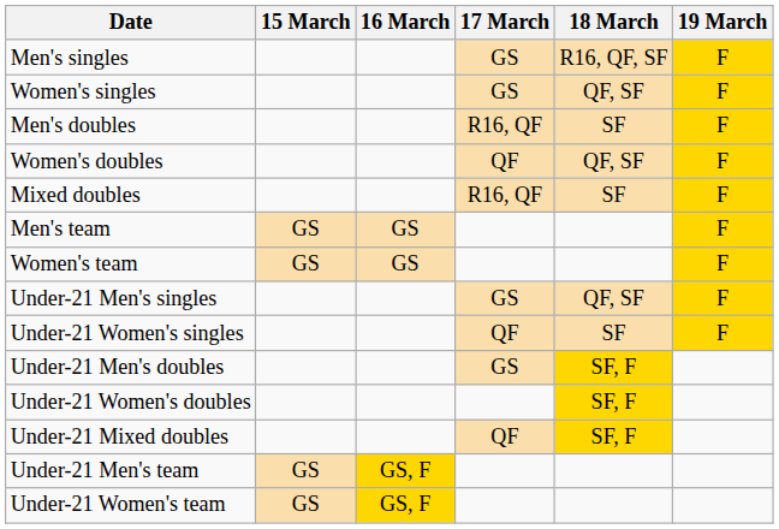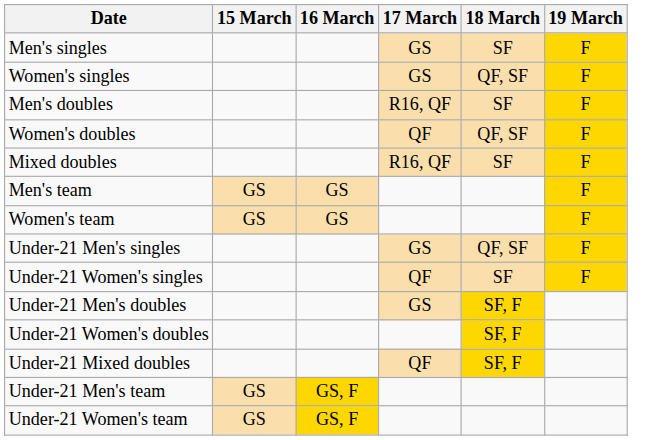Men's singles | 18 March: R16, QF, SF -> SF
